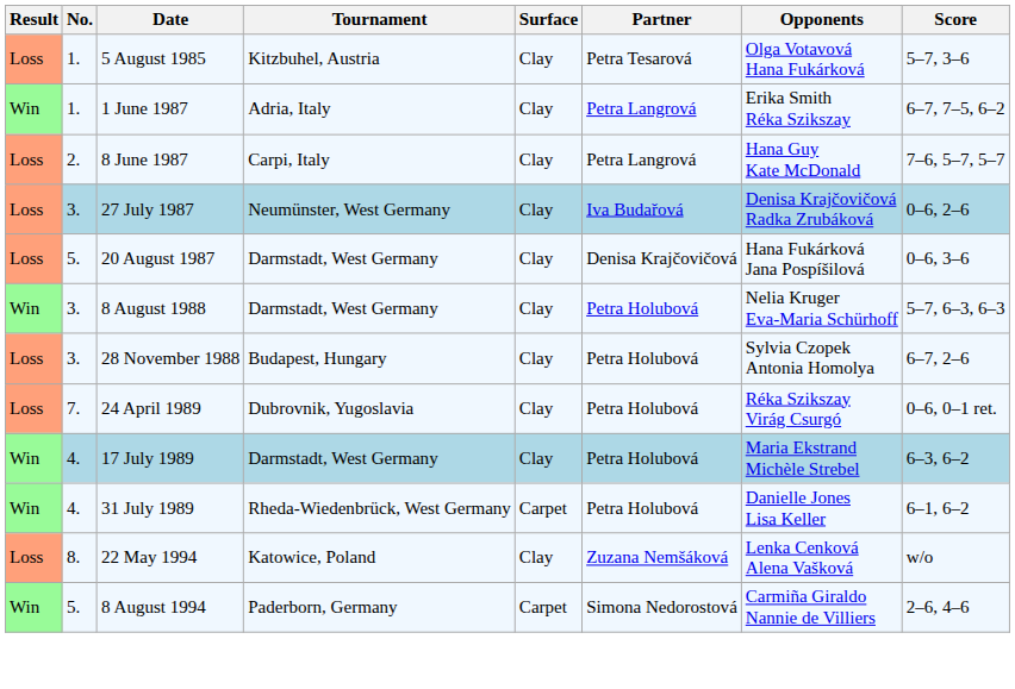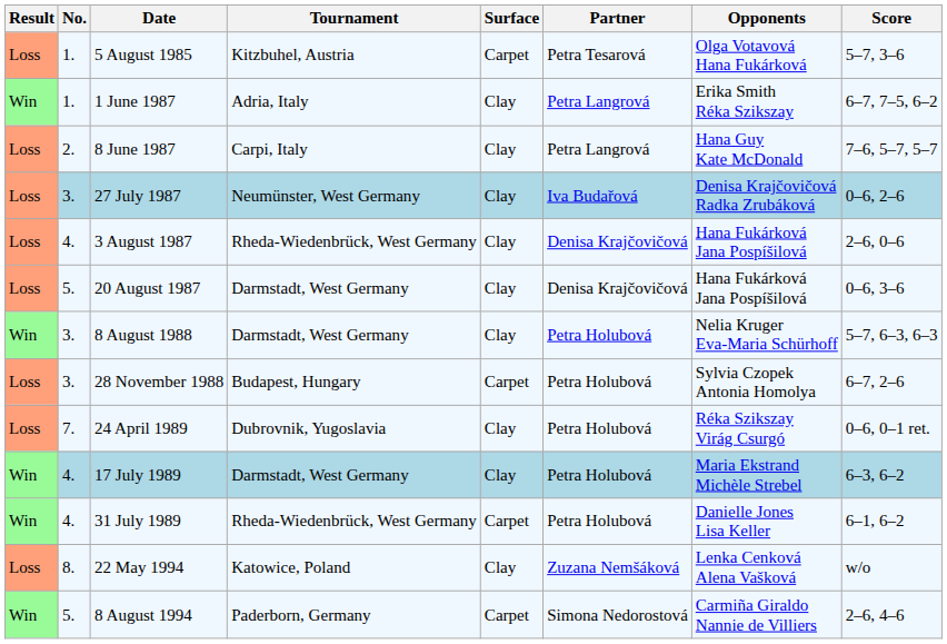5 August 1985 | Surface: Clay -> Carpet
+ row: Loss | 4. | 3 August 1987 | Rheda-Wiedenbrück, West Germany | Clay | Denisa Krajčovičová | Hana Fukárková Jana Pospíšilová | 2–6, 0–6
28 November 1988 | Surface: Clay -> Carpet
